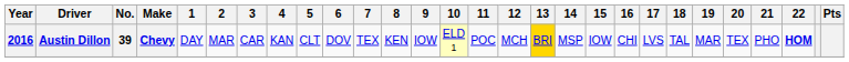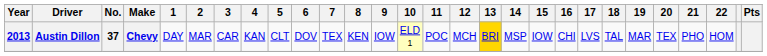Austin Dillon | Year: 2016 -> 2013
Austin Dillon | No.: 39 -> 37
Austin Dillon | 22: bold -> normal
